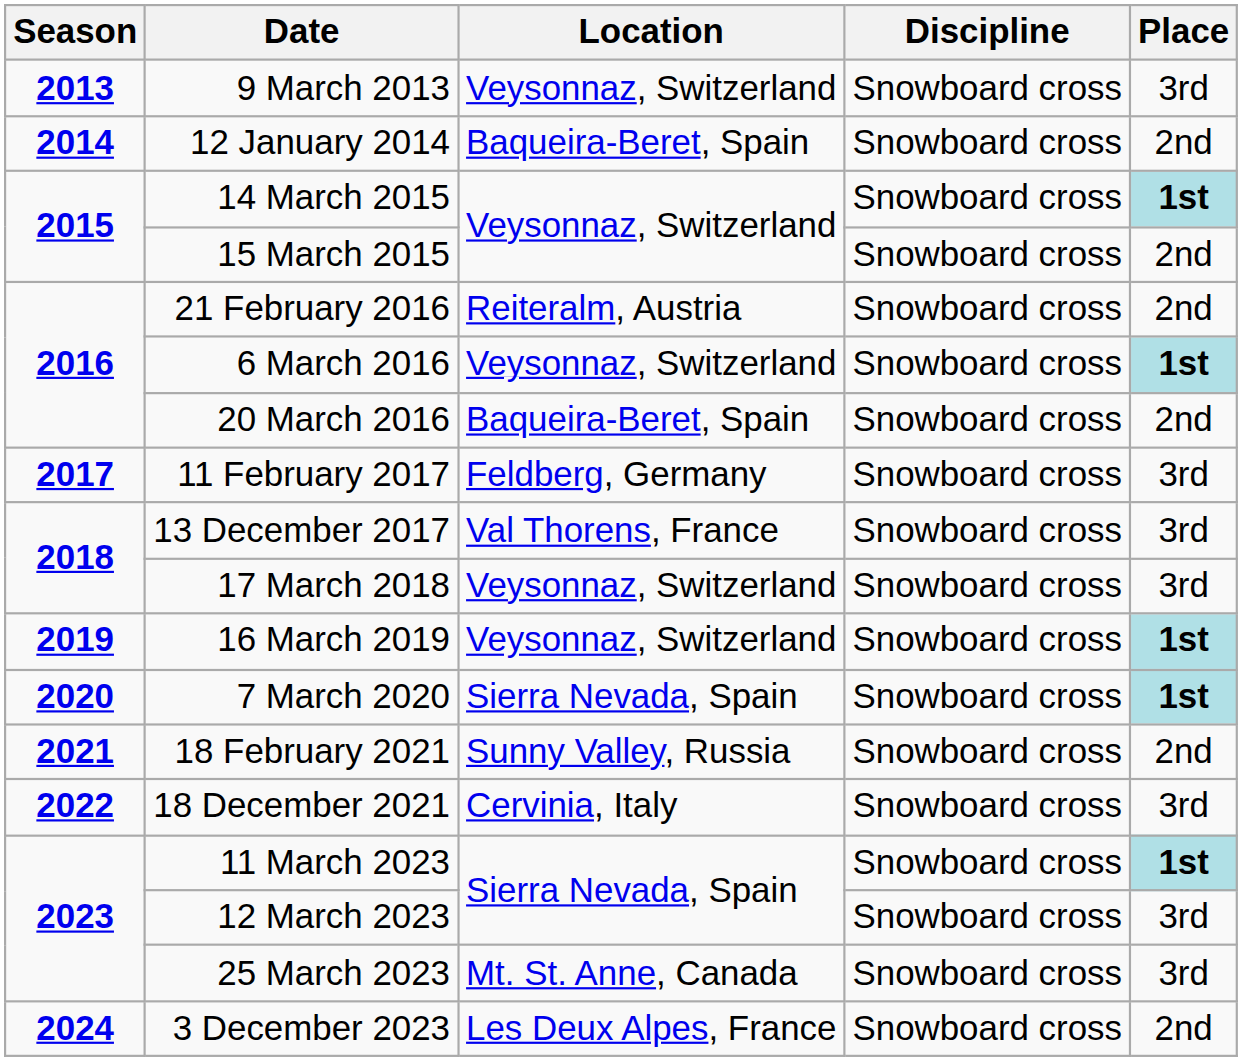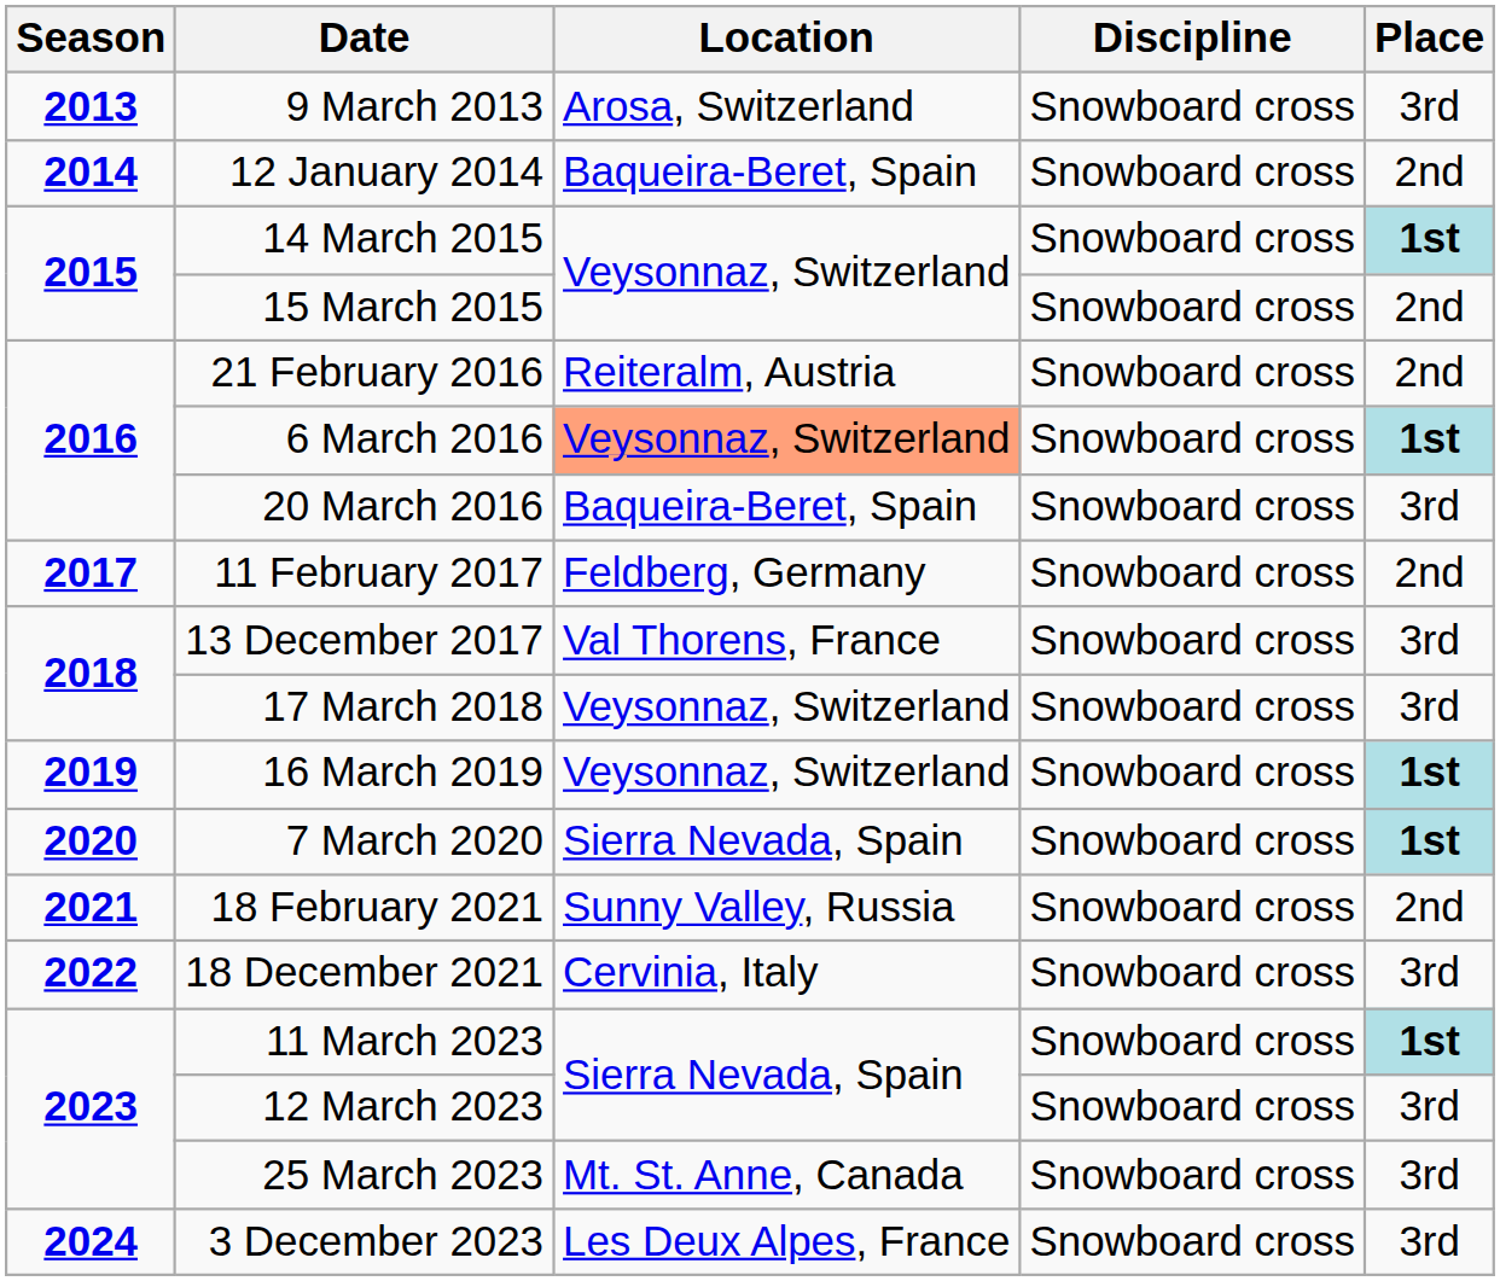9 March 2013 | Location: Veysonnaz, Switzerland -> Arosa, Switzerland
6 March 2016 | Location: no background -> lightsalmon background
20 March 2016 | Place: 2nd -> 3rd
11 February 2017 | Place: 3rd -> 2nd
3 December 2023 | Place: 2nd -> 3rd
